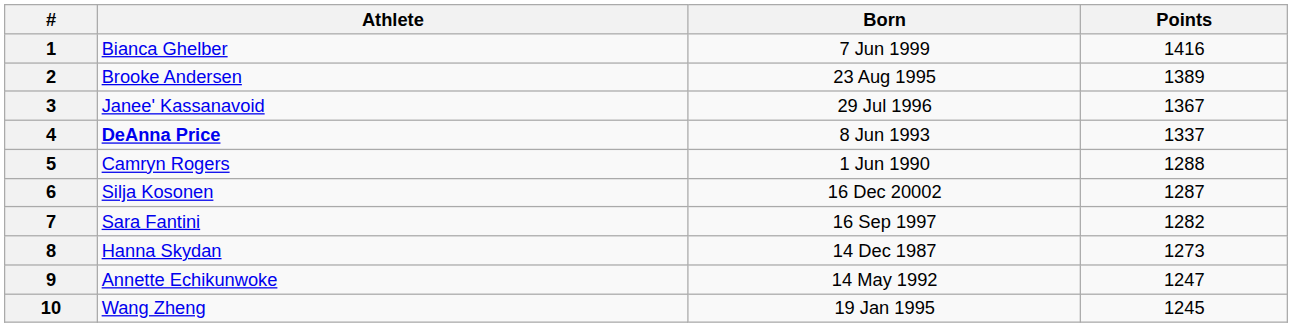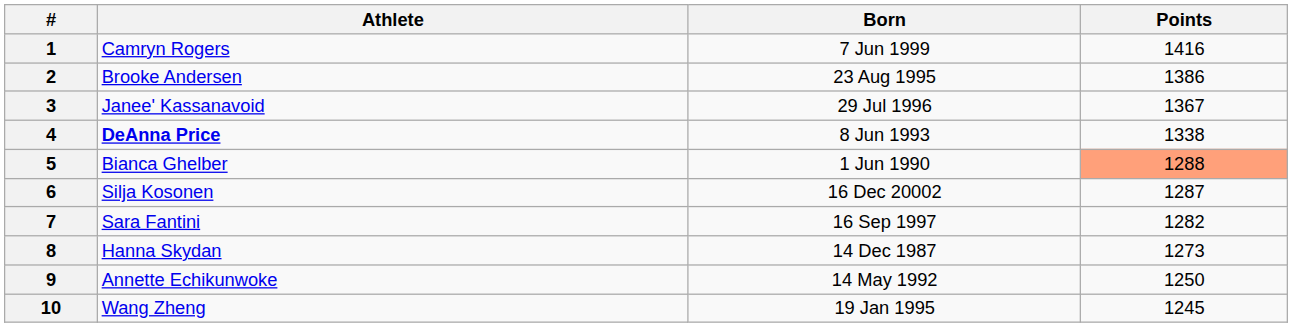1 | Athlete: Bianca Ghelber -> Camryn Rogers
2 | Points: 1389 -> 1386
4 | Points: 1337 -> 1338
5 | Athlete: Camryn Rogers -> Bianca Ghelber
5 | Points: no background -> lightsalmon background
9 | Points: 1247 -> 1250
